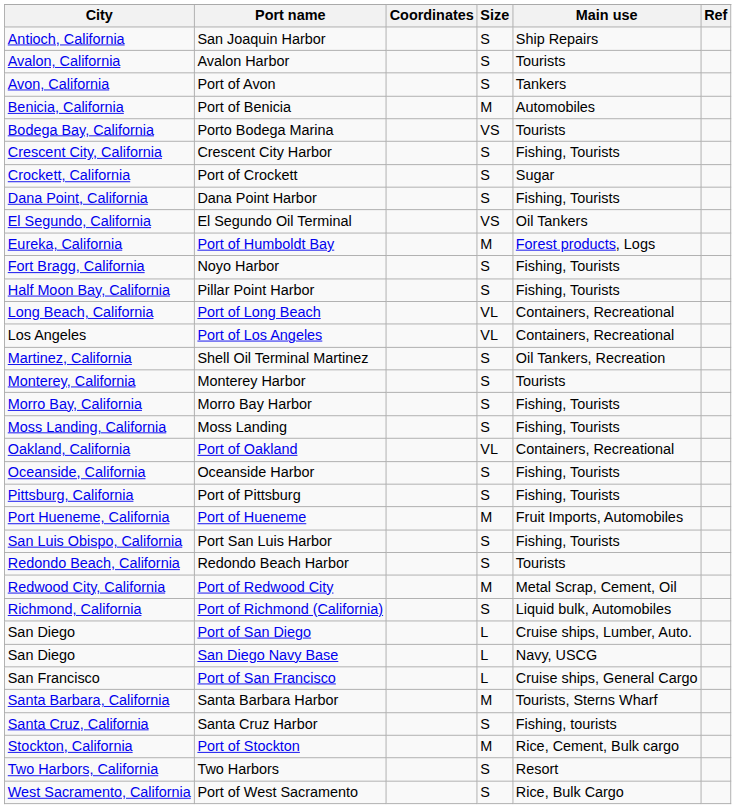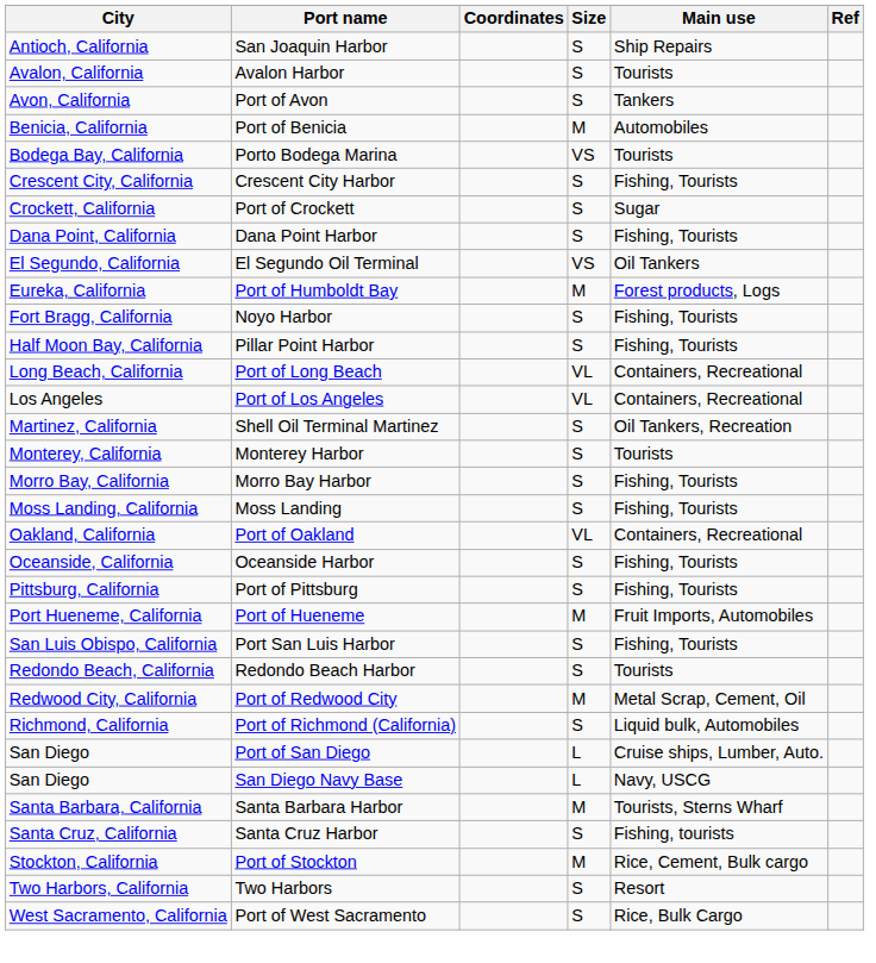- row: San Francisco | Port of San Francisco | L | Cruise ships, General Cargo
